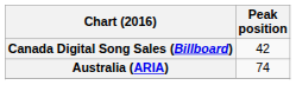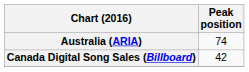rows swapped: Australia (ARIA) <-> Canada Digital Song Sales (Billboard)
